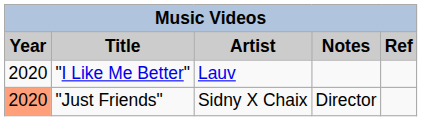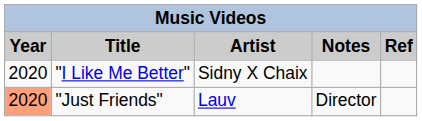"I Like Me Better" | Artist: Lauv -> Sidny X Chaix
"Just Friends" | Artist: Sidny X Chaix -> Lauv
